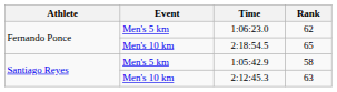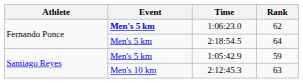1:06:23.0 | Event: normal -> bold
2:18:54.5 | Event: Men's 10 km -> Men's 5 km
2:18:54.5 | Rank: 65 -> 64
1:05:42.9 | Rank: 58 -> 59
